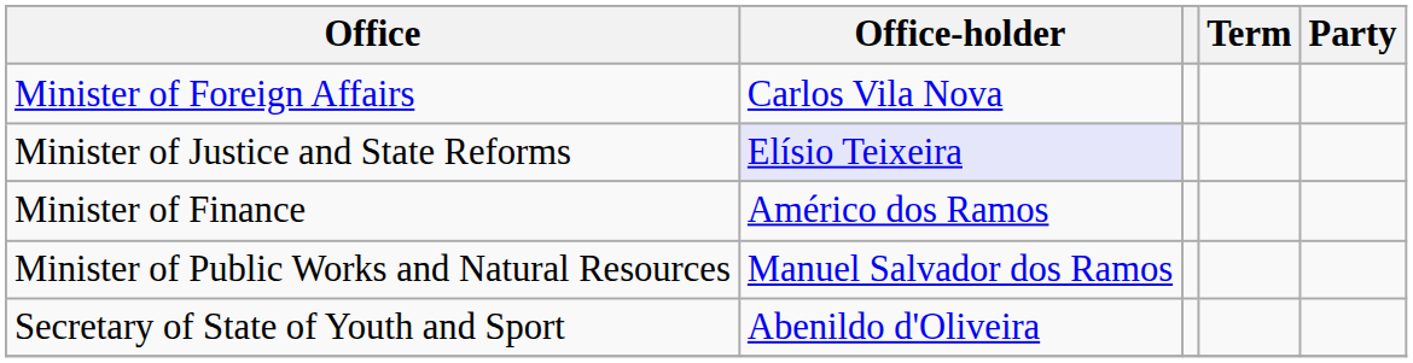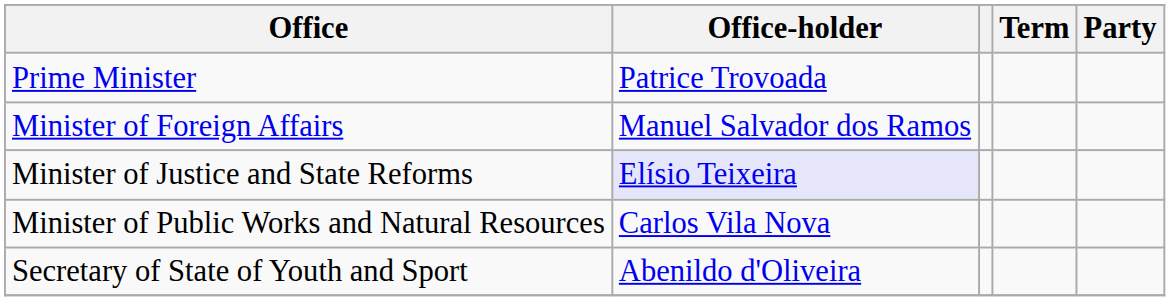+ row: Prime Minister | Patrice Trovoada
Minister of Foreign Affairs | Office-holder: Carlos Vila Nova -> Manuel Salvador dos Ramos
- row: Minister of Finance | Américo dos Ramos
Minister of Public Works and Natural Resources | Office-holder: Manuel Salvador dos Ramos -> Carlos Vila Nova
